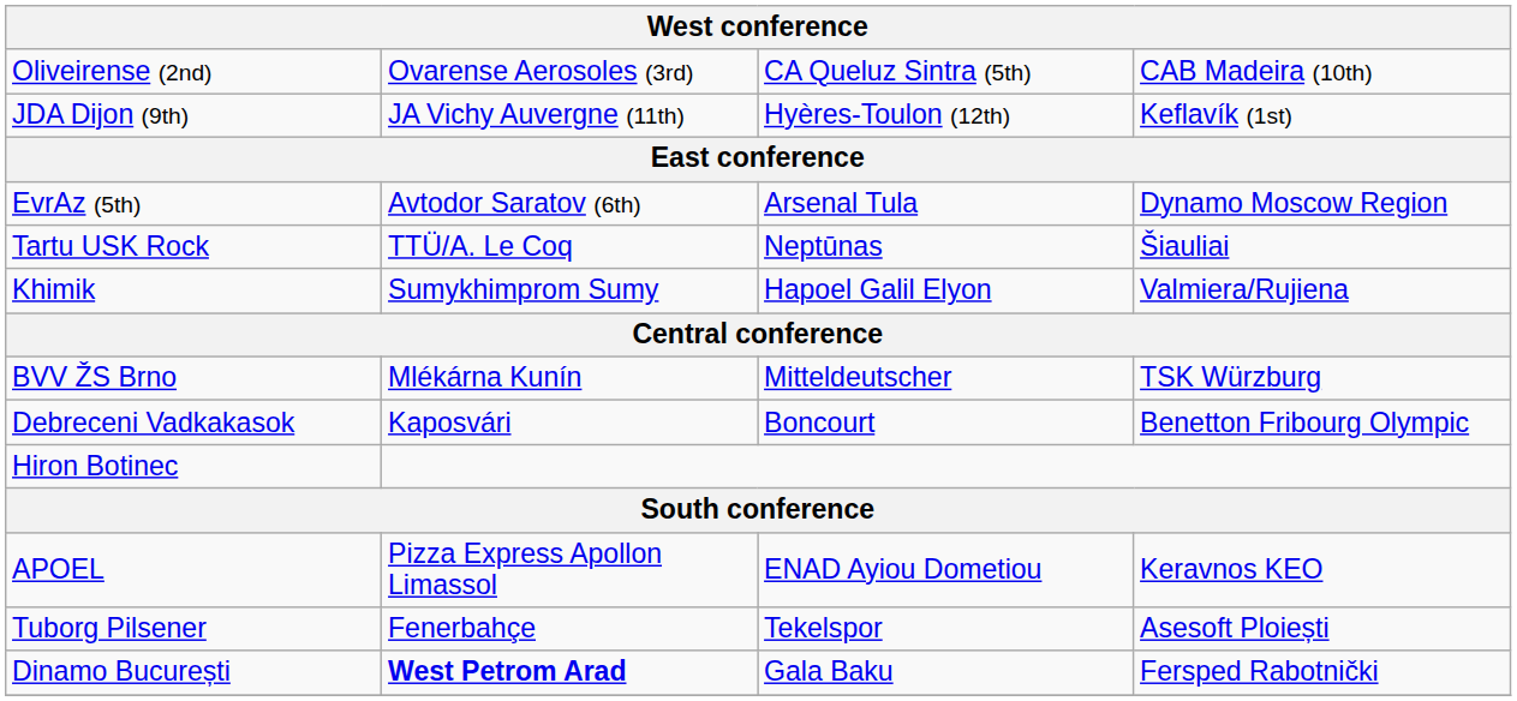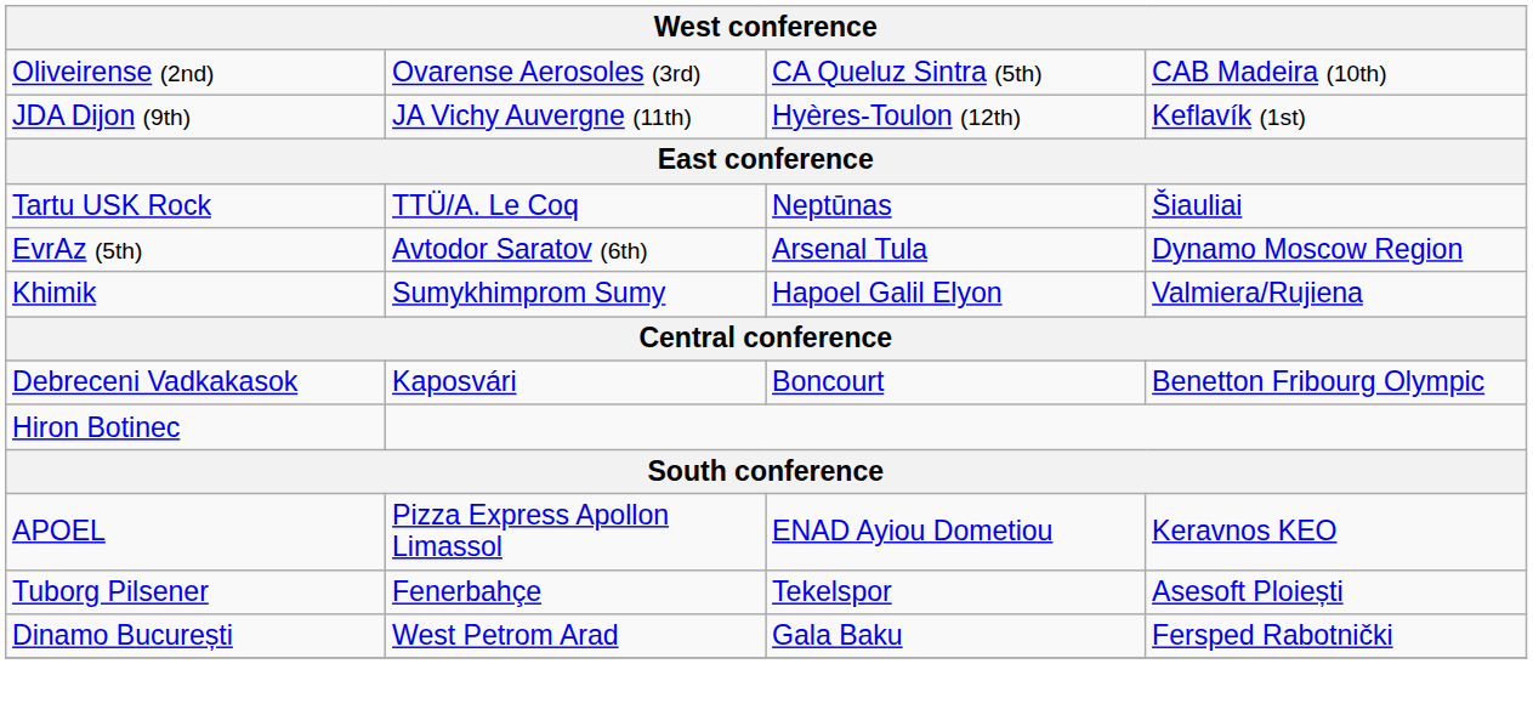rows swapped: EvrAz (5th) <-> Tartu USK Rock
- row: BVV ŽS Brno | Mlékárna Kunín | Mitteldeutscher | TSK Würzburg
Dinamo București | column 2: bold -> normal
